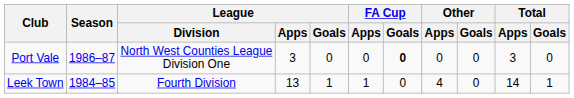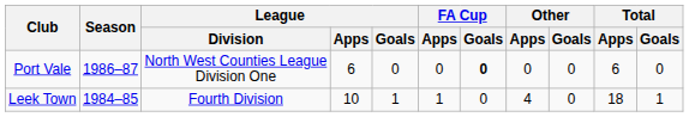Port Vale | League / Apps: 3 -> 6
Port Vale | Total / Apps: 3 -> 6
Leek Town | League / Apps: 13 -> 10
Leek Town | Total / Apps: 14 -> 18
